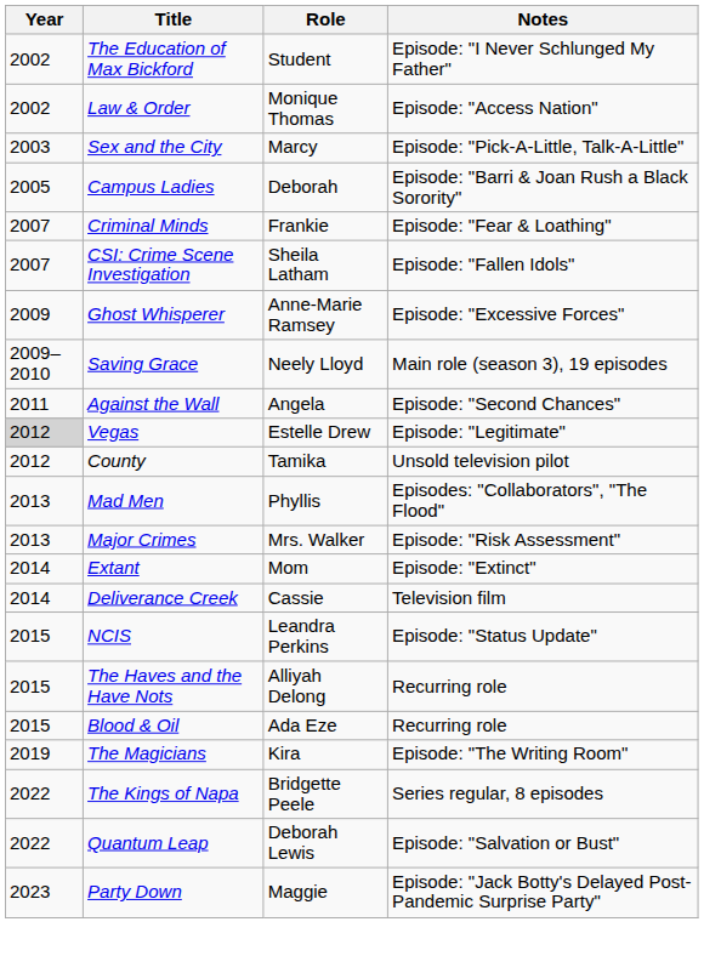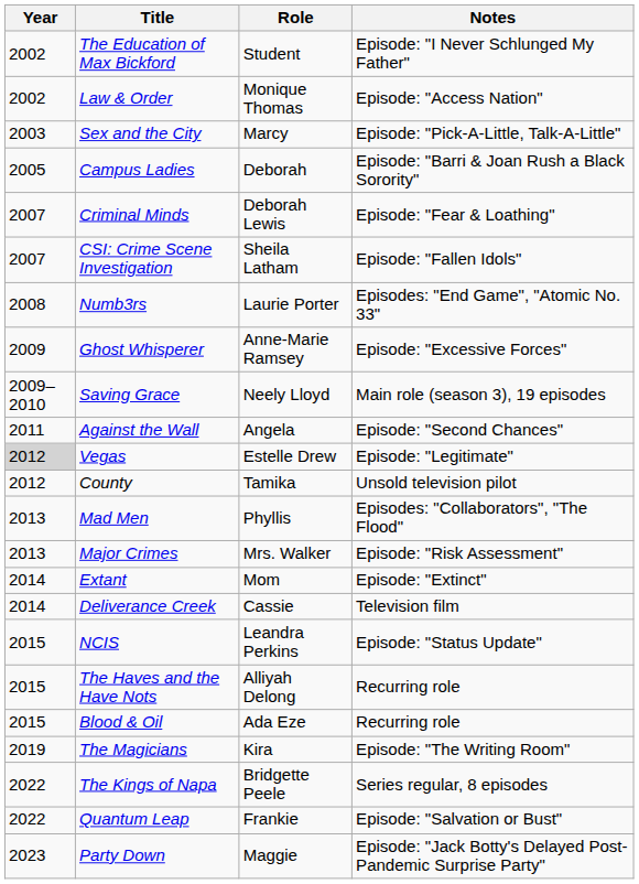Criminal Minds | Role: Frankie -> Deborah Lewis
+ row: 2008 | Numb3rs | Laurie Porter | Episodes: "End Game", "Atomic No. 33"
Quantum Leap | Role: Deborah Lewis -> Frankie
